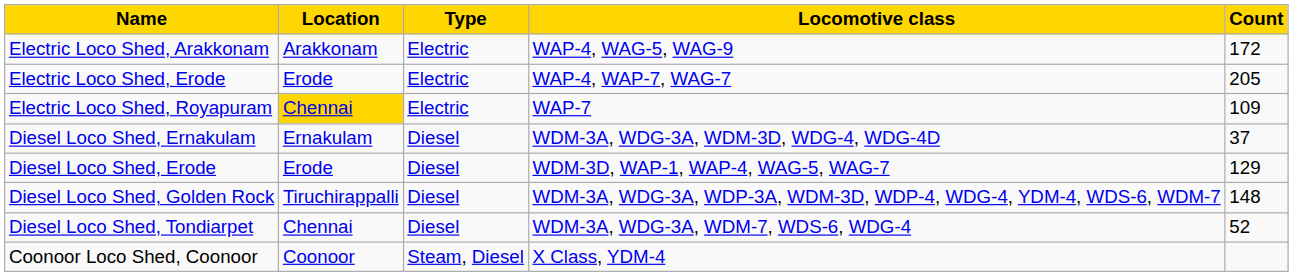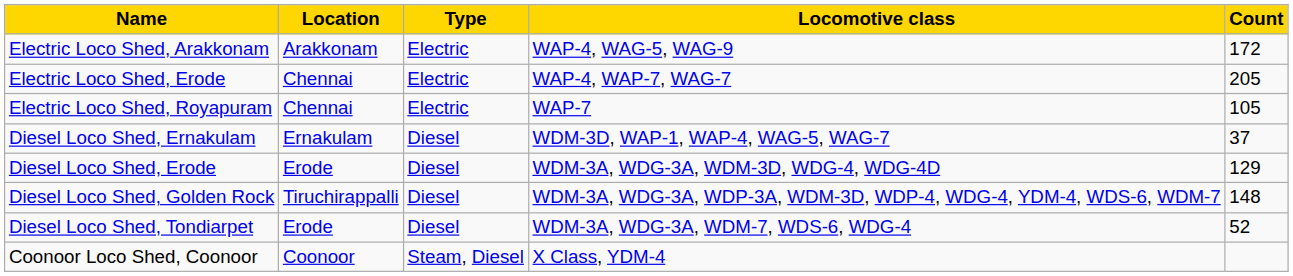Electric Loco Shed, Erode | Location: Erode -> Chennai
Electric Loco Shed, Royapuram | Location: gold background -> no background
Electric Loco Shed, Royapuram | Count: 109 -> 105
Diesel Loco Shed, Ernakulam | Locomotive class: WDM-3A, WDG-3A, WDM-3D, WDG-4, WDG-4D -> WDM-3D, WAP-1, WAP-4, WAG-5, WAG-7
Diesel Loco Shed, Erode | Locomotive class: WDM-3D, WAP-1, WAP-4, WAG-5, WAG-7 -> WDM-3A, WDG-3A, WDM-3D, WDG-4, WDG-4D
Diesel Loco Shed, Tondiarpet | Location: Chennai -> Erode
